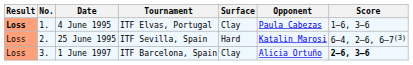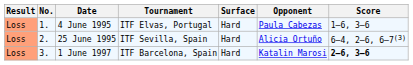4 June 1995 | Result: bold -> normal
4 June 1995 | Surface: Clay -> Hard
25 June 1995 | Opponent: Katalin Marosi -> Alicia Ortuño
1 June 1997 | Surface: Clay -> Hard
1 June 1997 | Opponent: Alicia Ortuño -> Katalin Marosi
